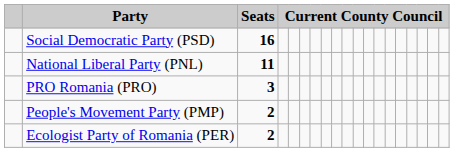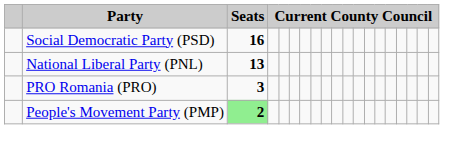National Liberal Party (PNL) | Seats: 11 -> 13
People's Movement Party (PMP) | Seats: no background -> lightgreen background
- row: Ecologist Party of Romania (PER) | 2
